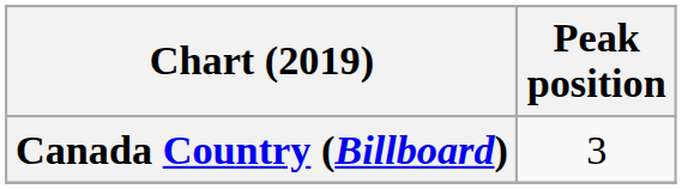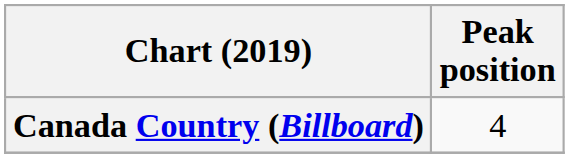Canada Country (Billboard) | Peak position: 3 -> 4
